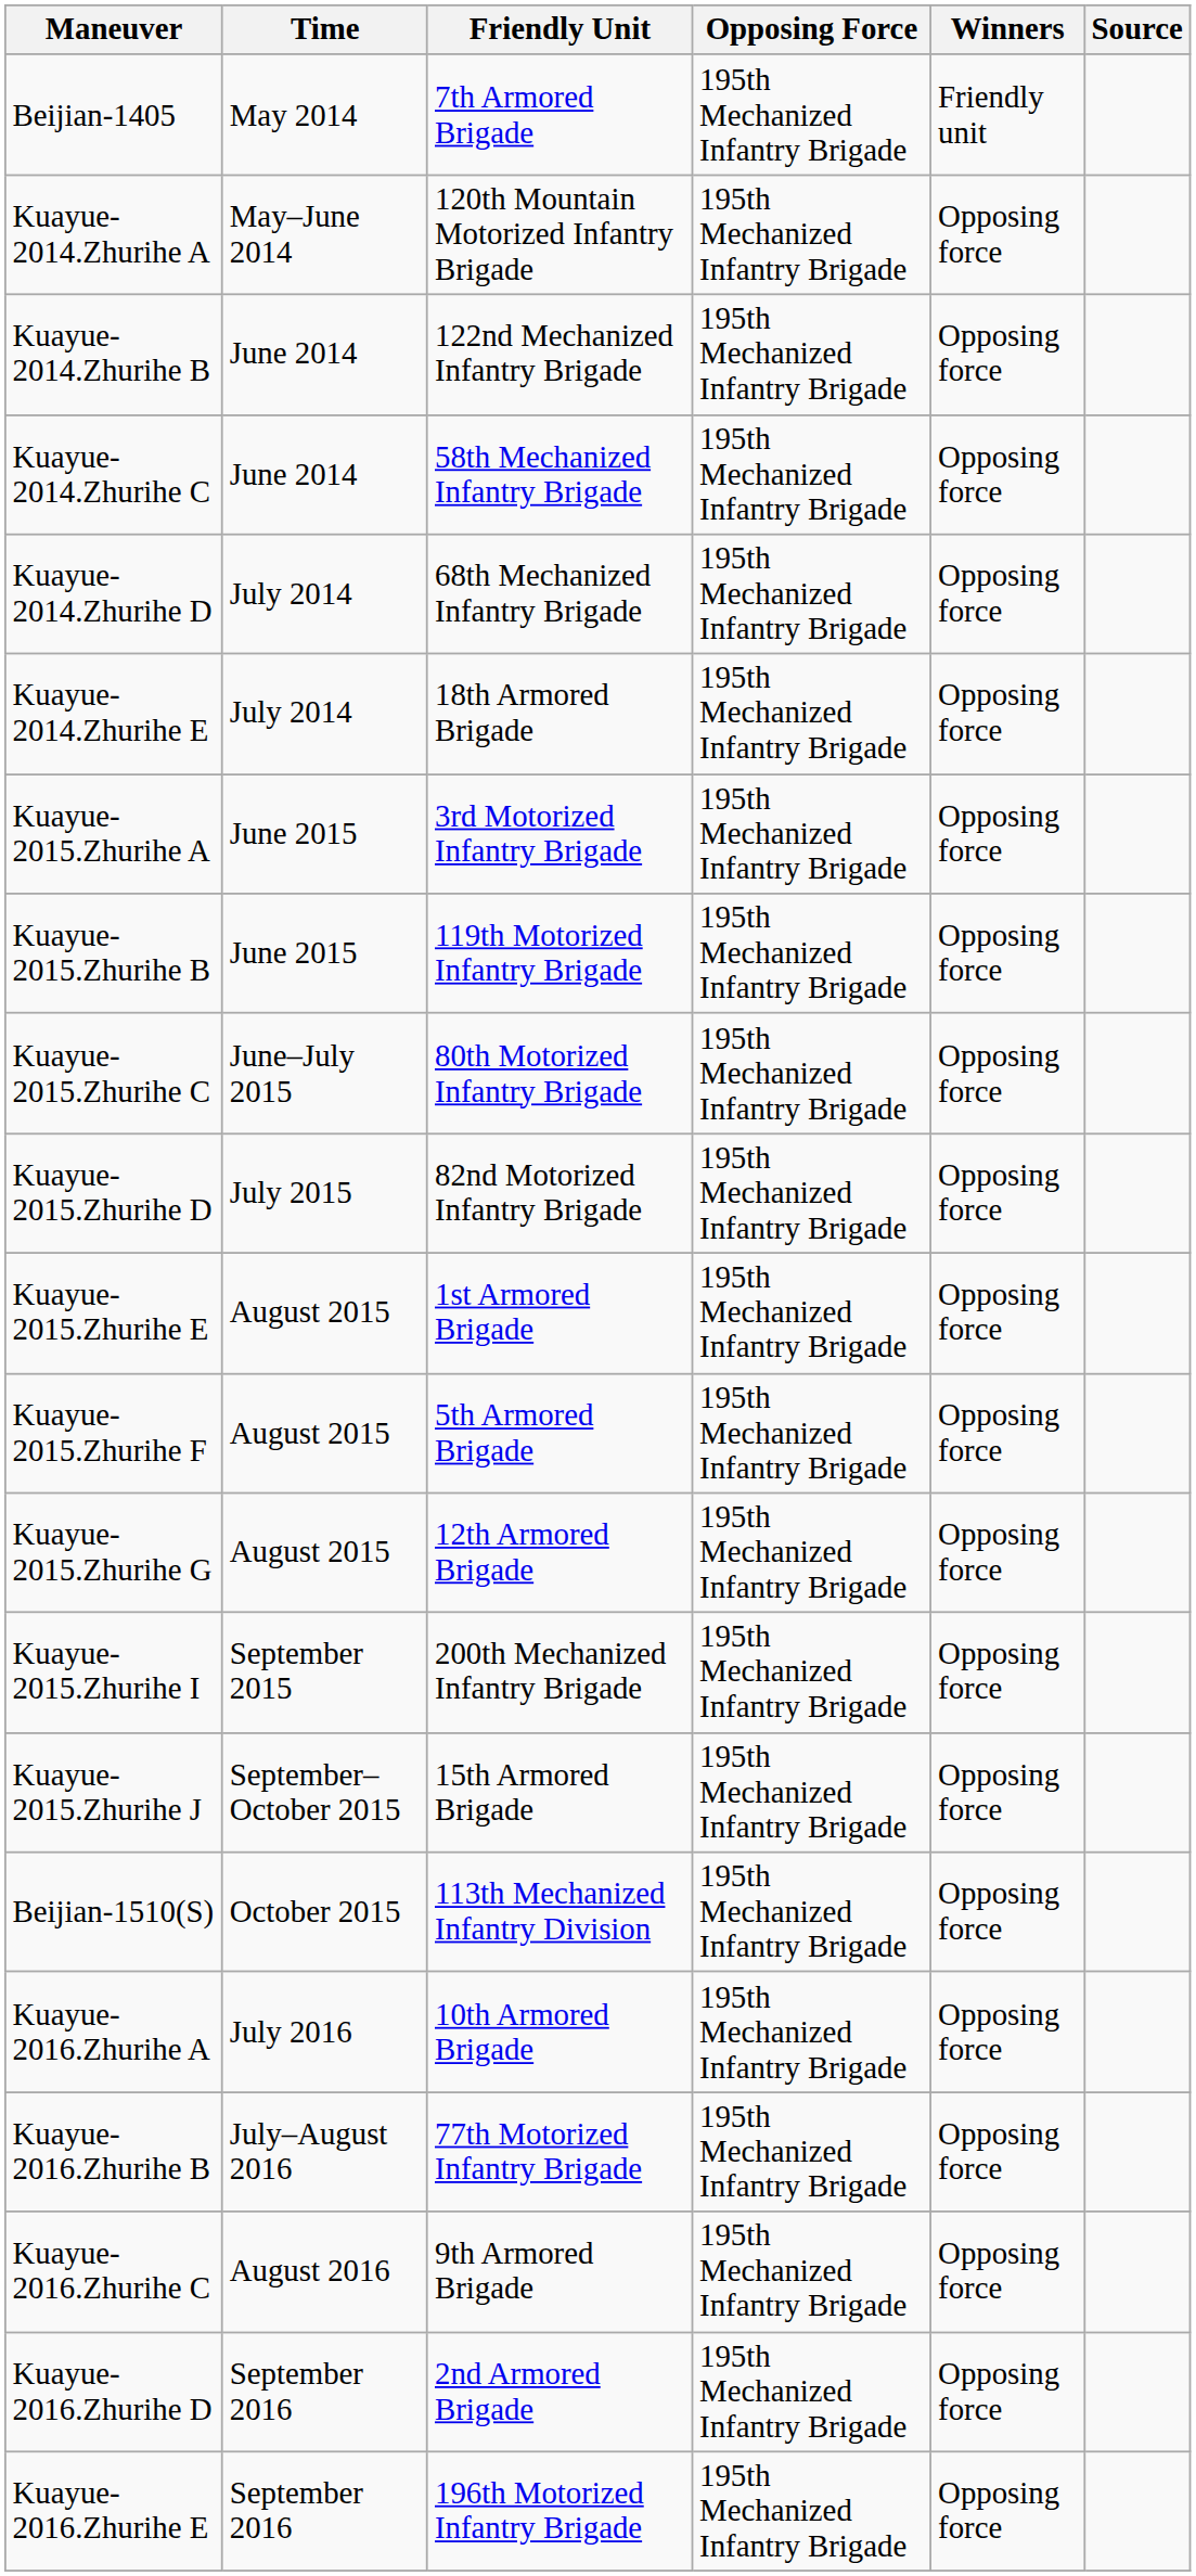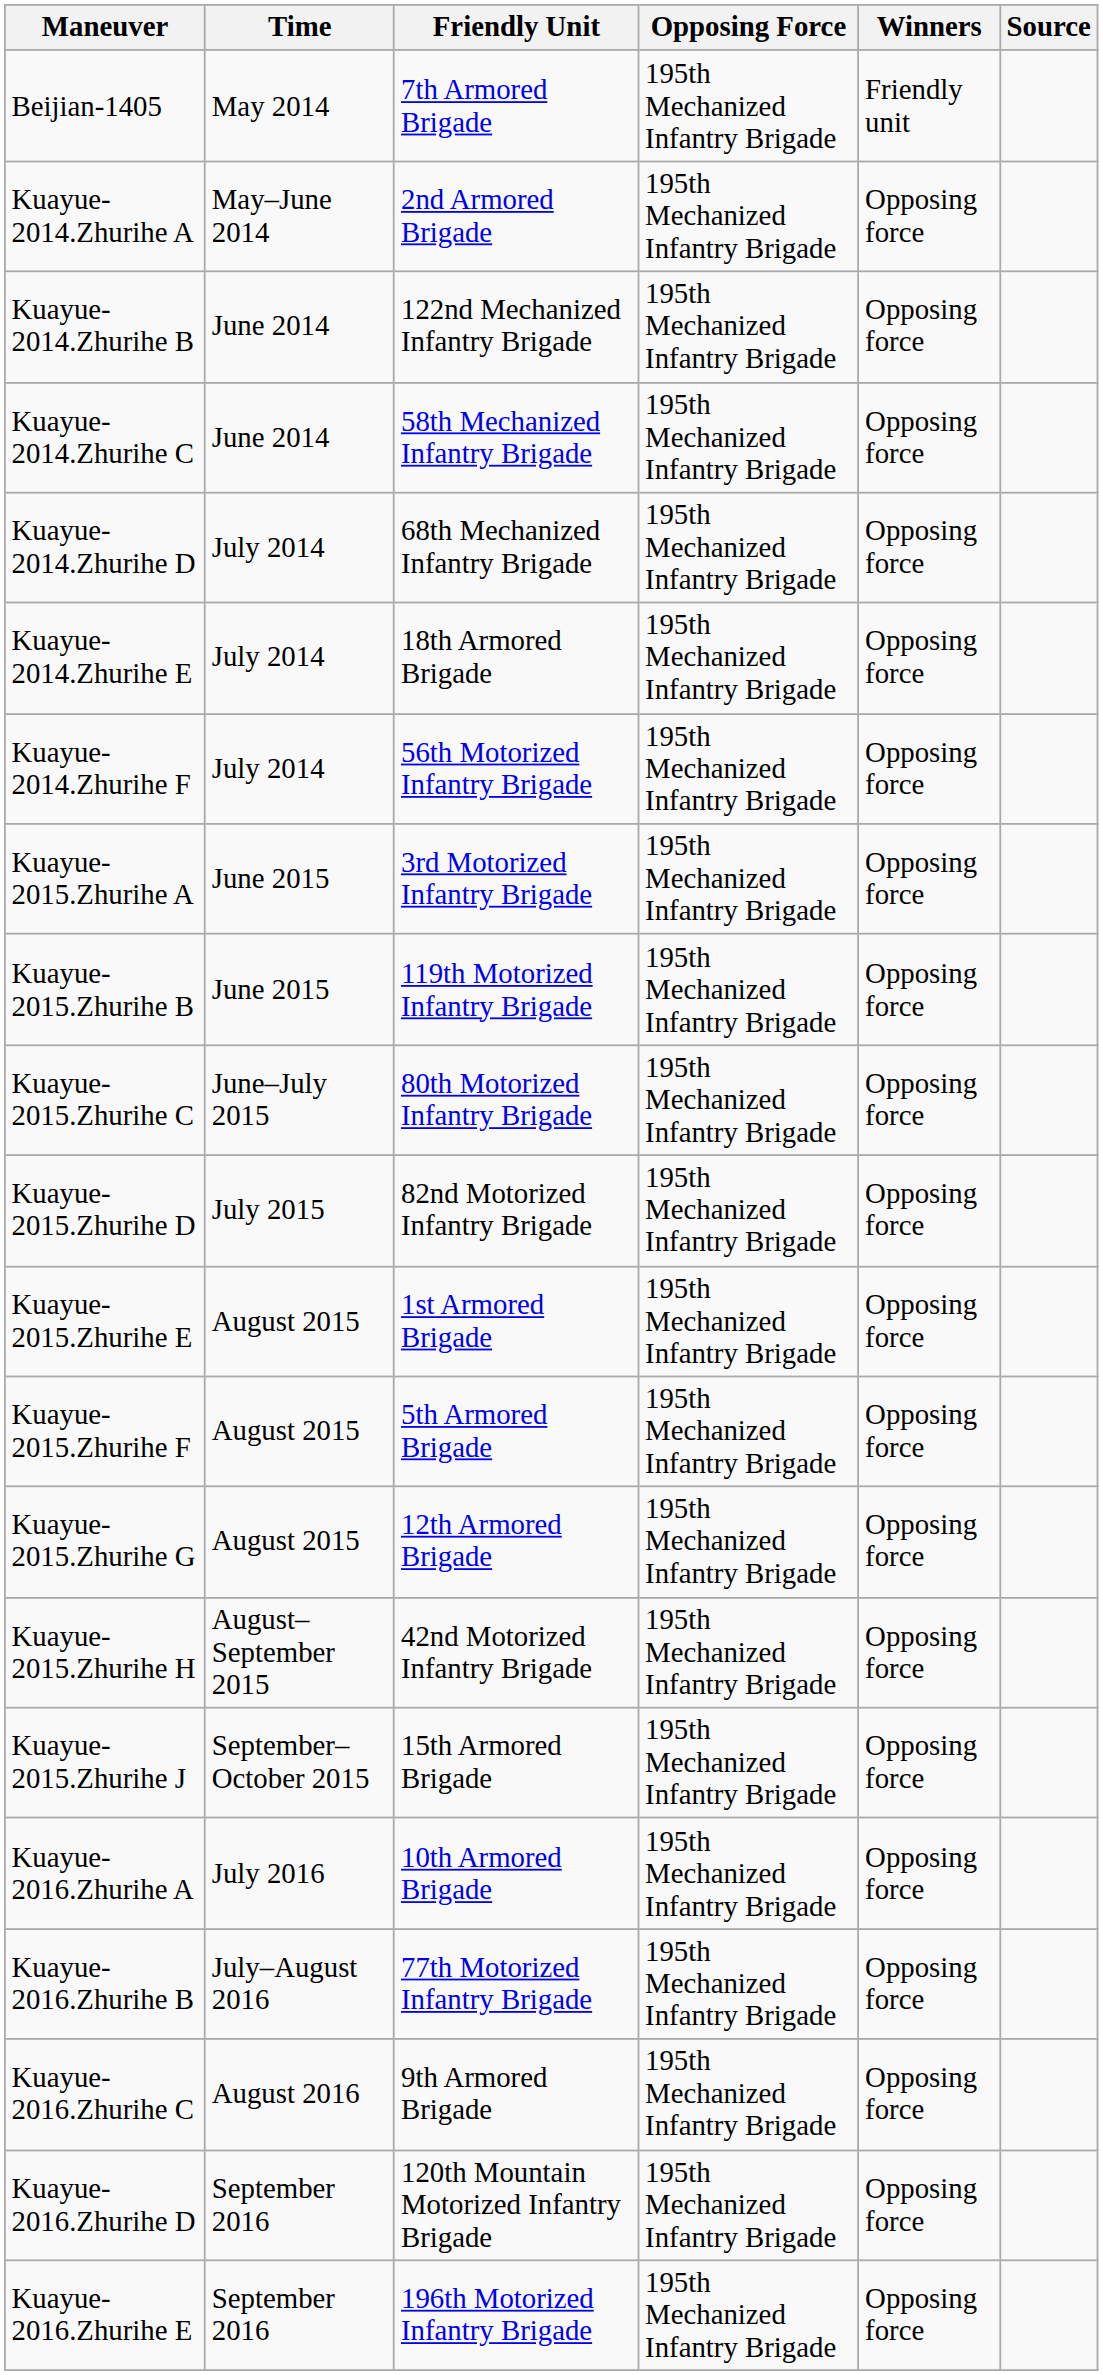Kuayue-2014.Zhurihe A | Friendly Unit: 120th Mountain Motorized Infantry Brigade -> 2nd Armored Brigade
+ row: Kuayue-2014.Zhurihe F | July 2014 | 56th Motorized Infantry Brigade | 195th Mechanized Infantry Brigade | Opposing force
+ row: Kuayue-2015.Zhurihe H | August–September 2015 | 42nd Motorized Infantry Brigade | 195th Mechanized Infantry Brigade | Opposing force
- row: Kuayue-2015.Zhurihe I | September 2015 | 200th Mechanized Infantry Brigade | 195th Mechanized Infantry Brigade | Opposing force
- row: Beijian-1510(S) | October 2015 | 113th Mechanized Infantry Division | 195th Mechanized Infantry Brigade | Opposing force
Kuayue-2016.Zhurihe D | Friendly Unit: 2nd Armored Brigade -> 120th Mountain Motorized Infantry Brigade
